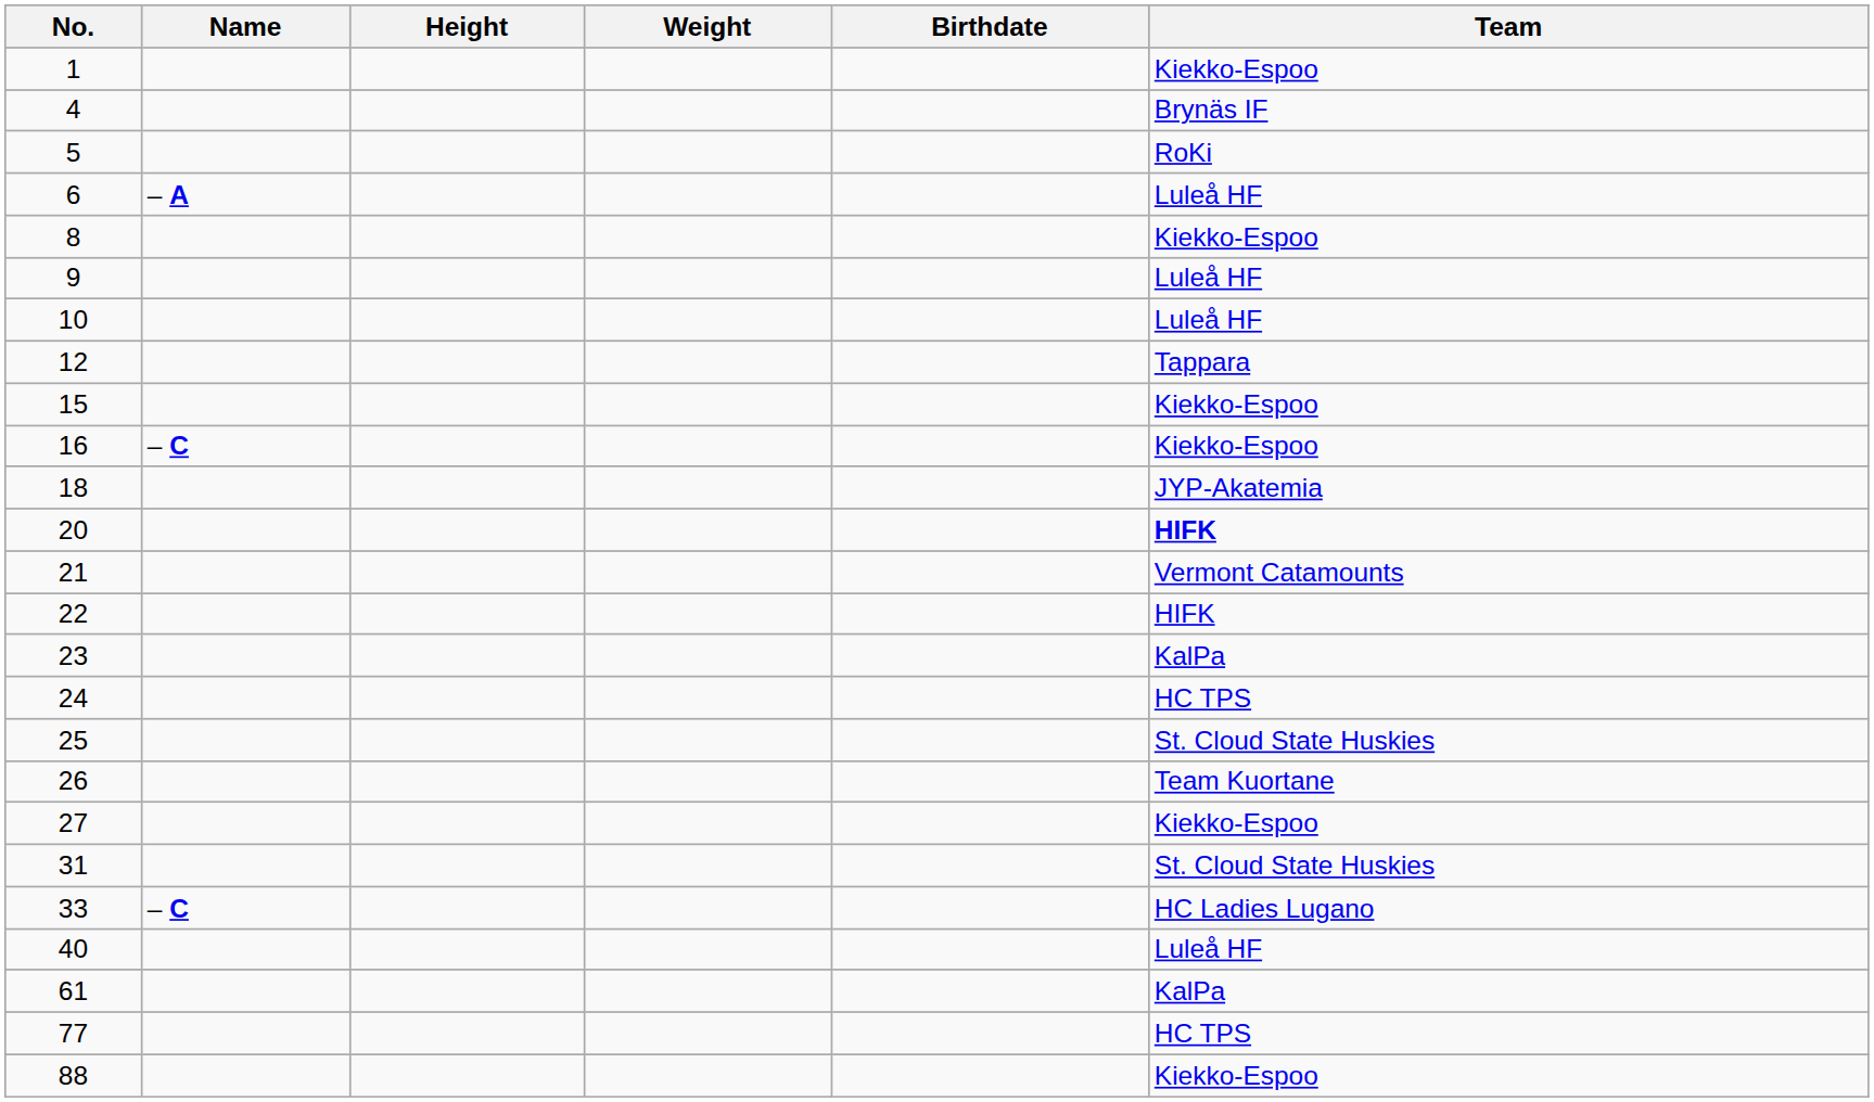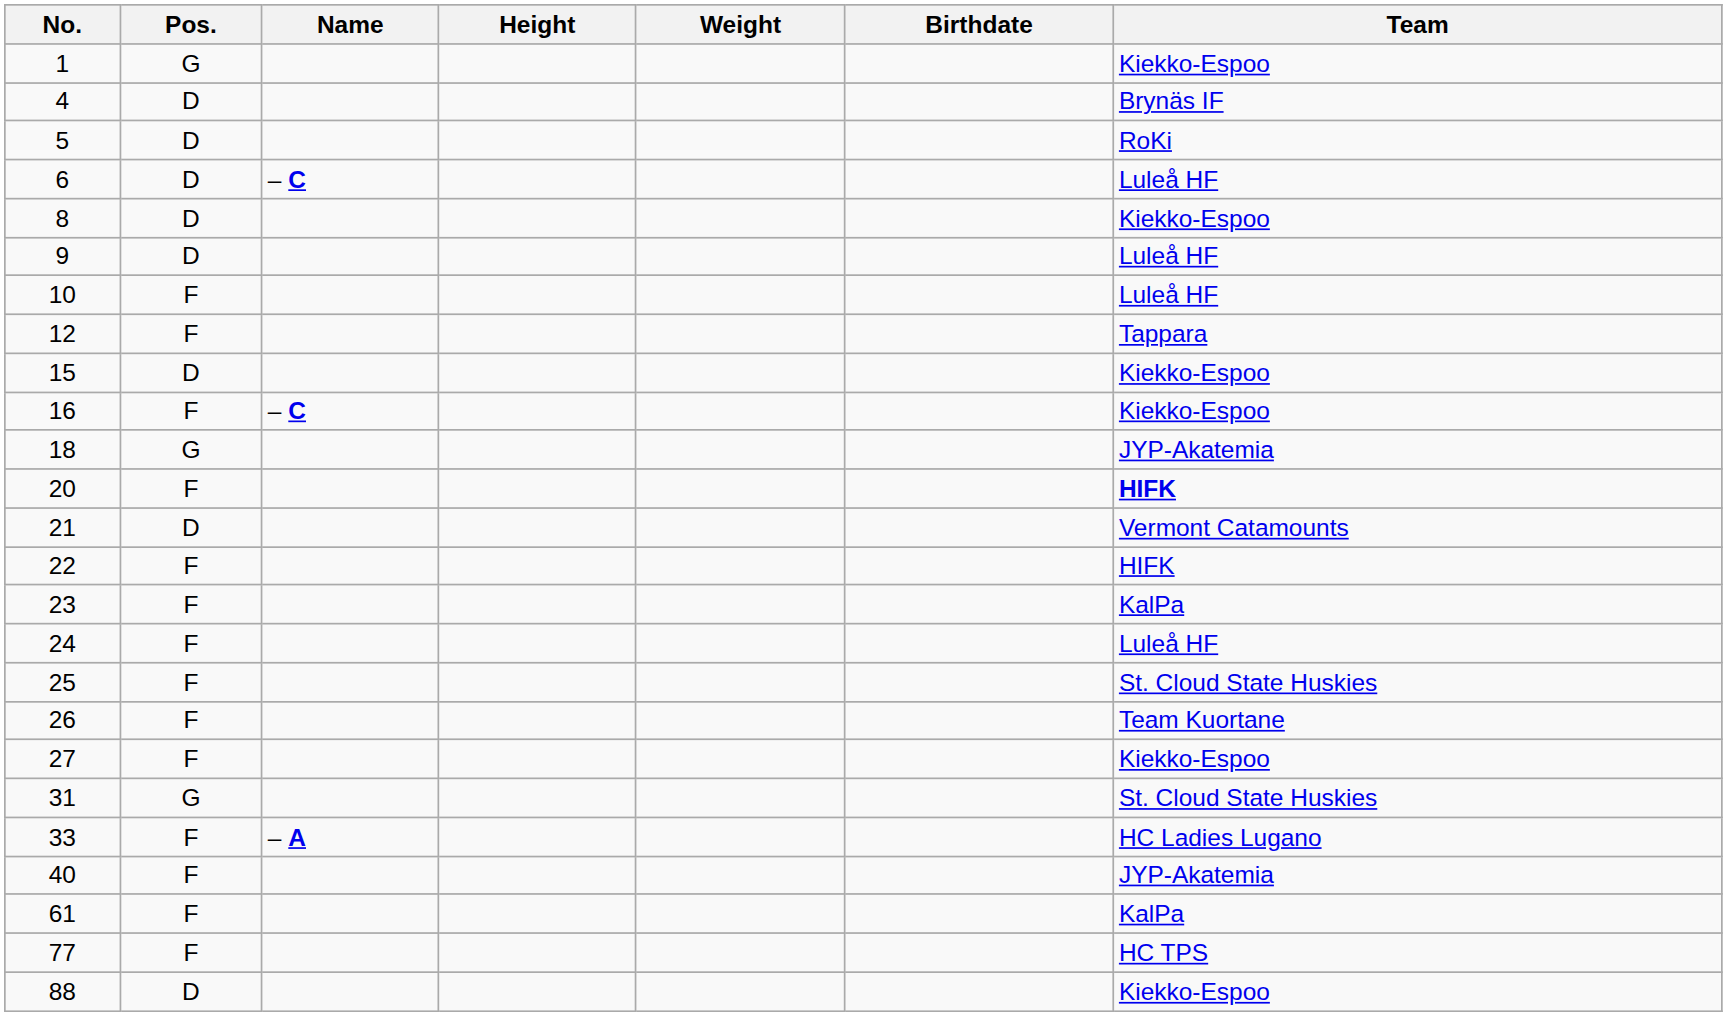+ column: Pos. | G | D | D | D | D | D | F | F | D | F | G | F | D | F | F | F | F | F | F | G | F | F | F | F | D
6 | Name: – A -> – C
24 | Team: HC TPS -> Luleå HF
33 | Name: – C -> – A
40 | Team: Luleå HF -> JYP-Akatemia
